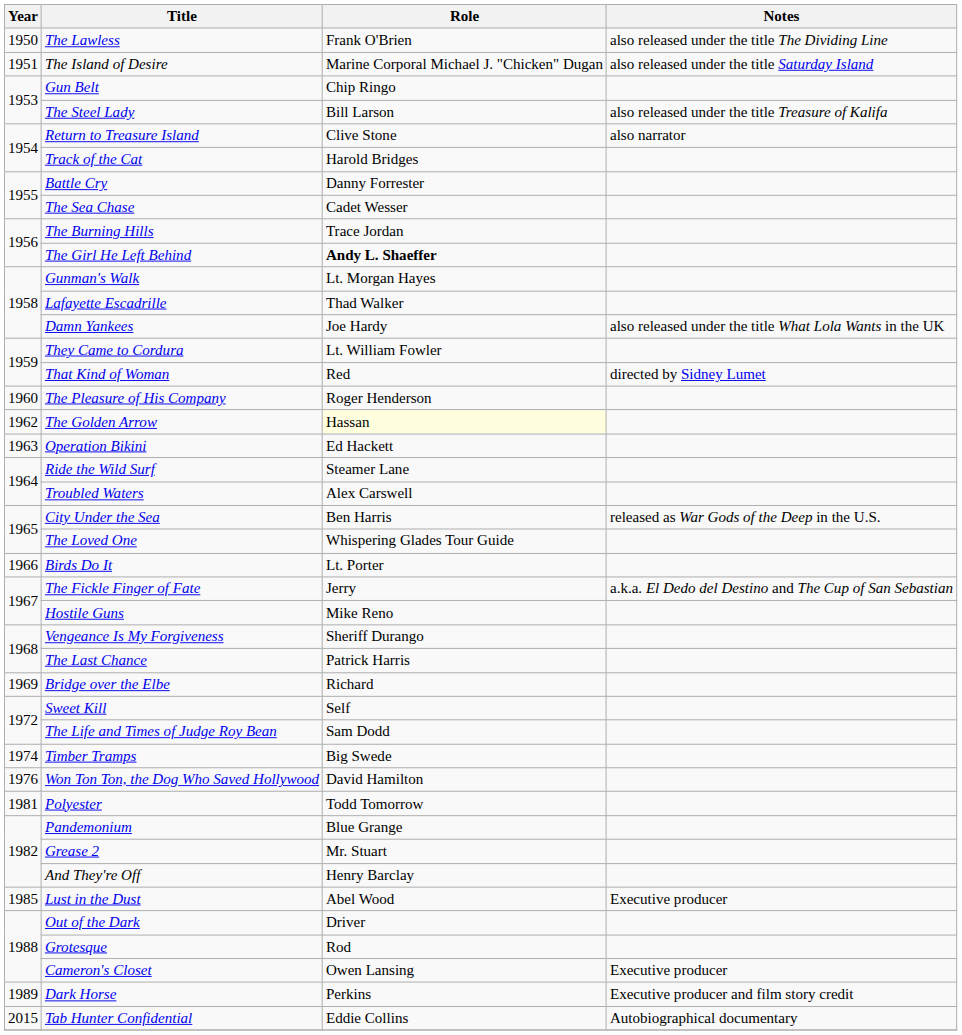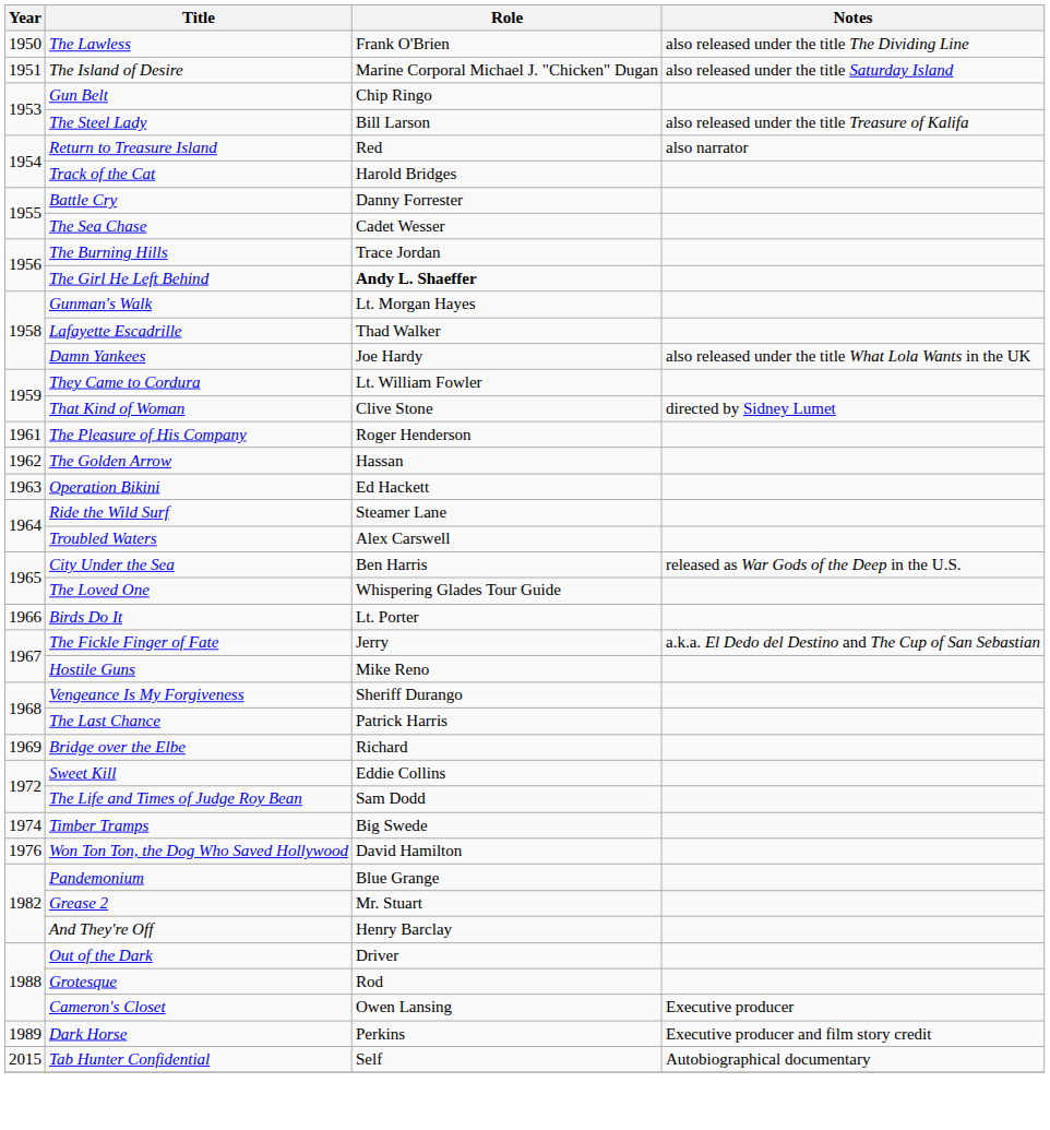Return to Treasure Island | Role: Clive Stone -> Red
That Kind of Woman | Role: Red -> Clive Stone
The Pleasure of His Company | Year: 1960 -> 1961
The Golden Arrow | Role: lightyellow background -> no background
Sweet Kill | Role: Self -> Eddie Collins
- row: 1981 | Polyester | Todd Tomorrow
- row: 1985 | Lust in the Dust | Abel Wood | Executive producer
Tab Hunter Confidential | Role: Eddie Collins -> Self
